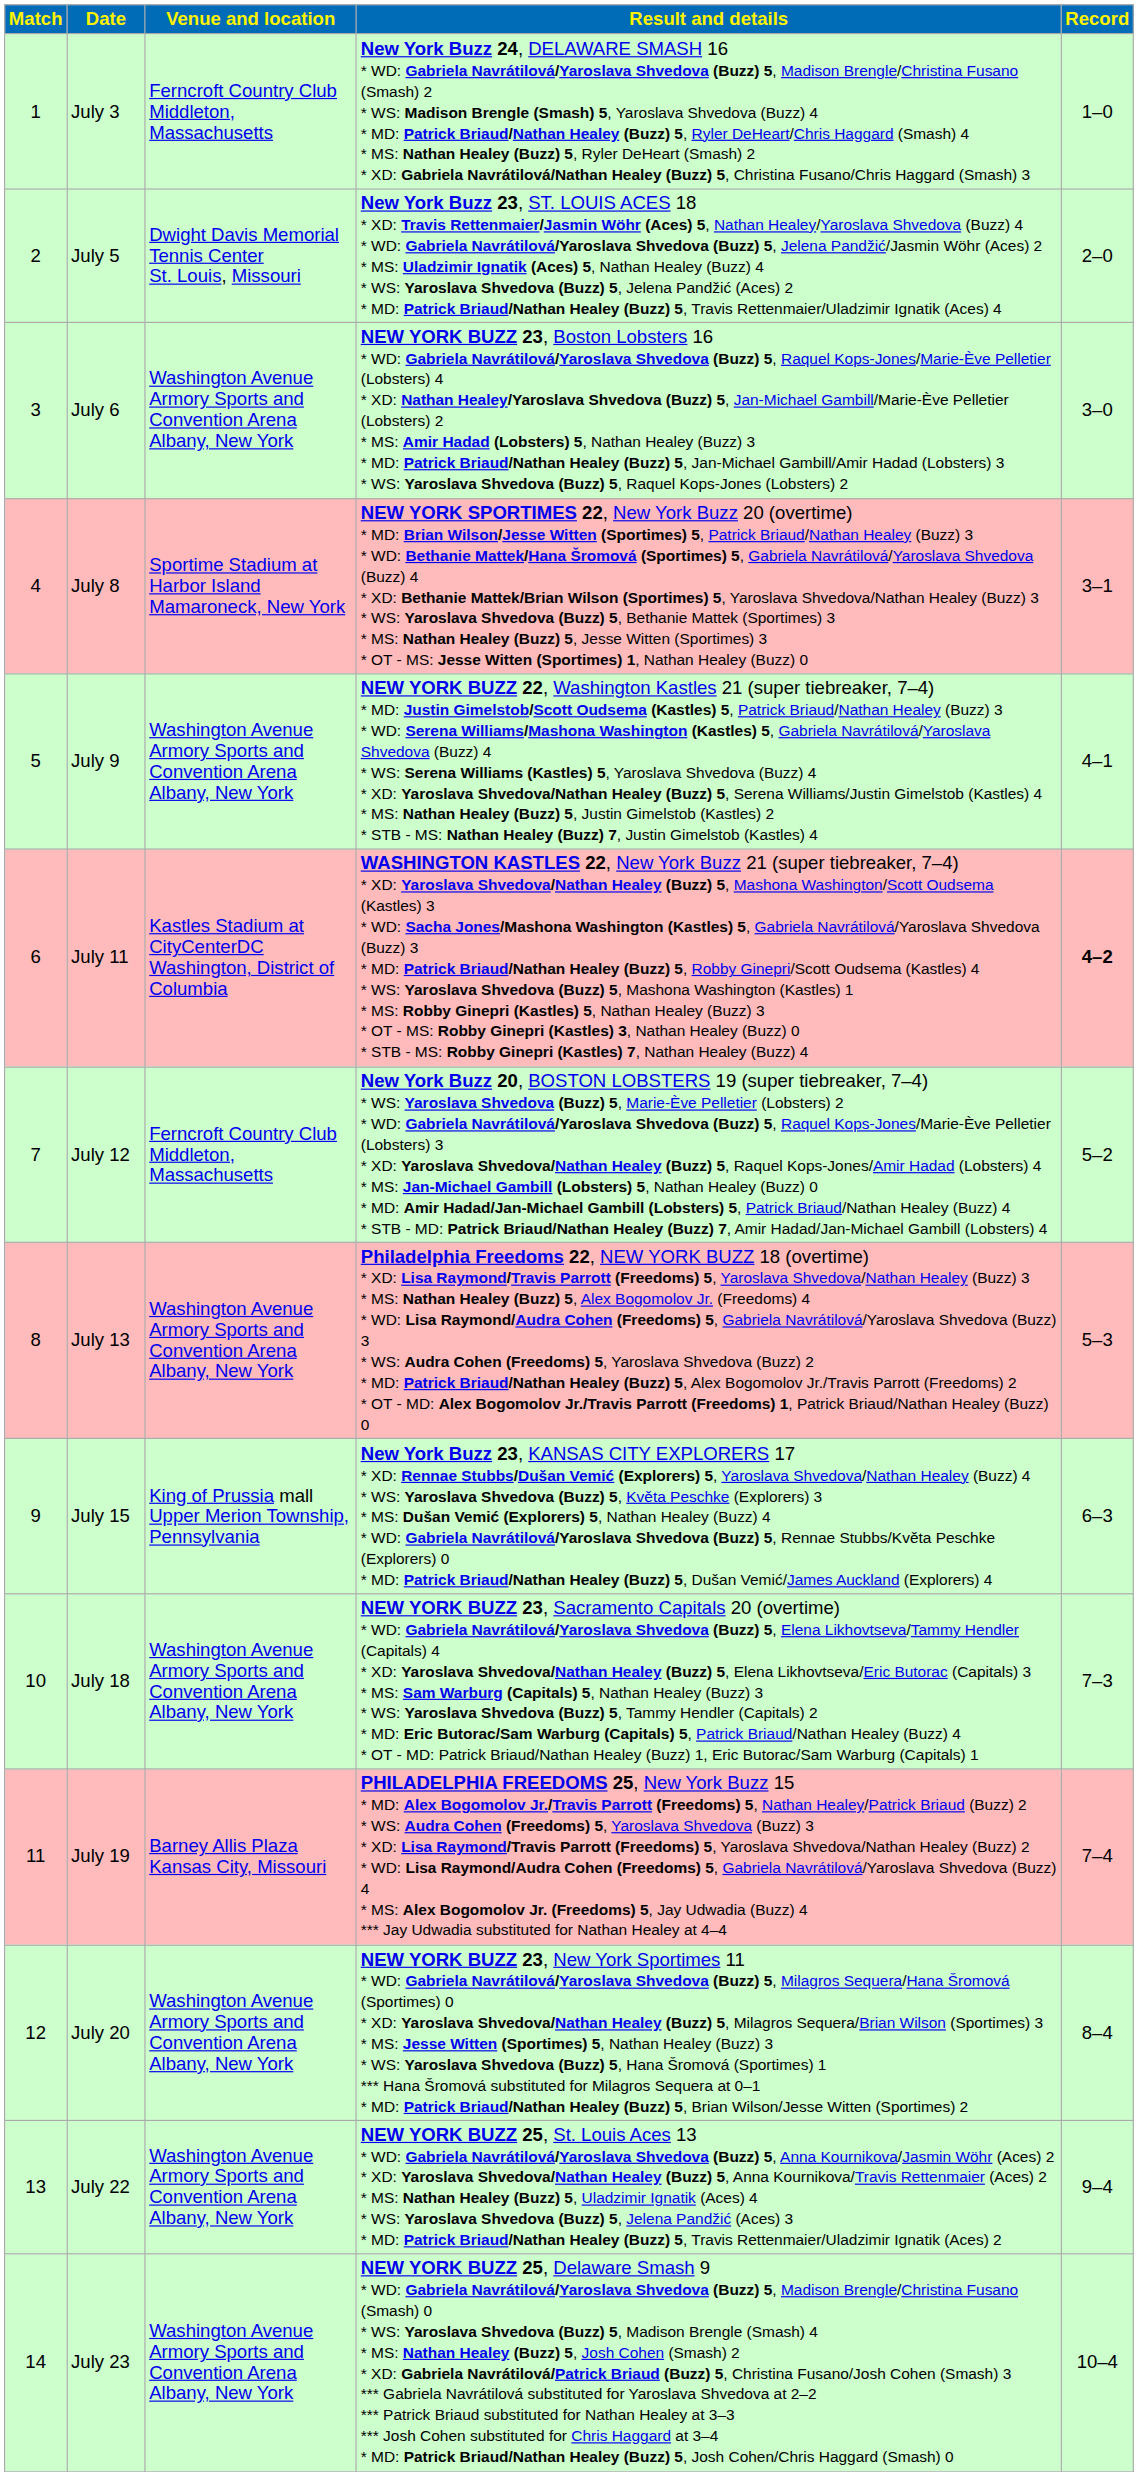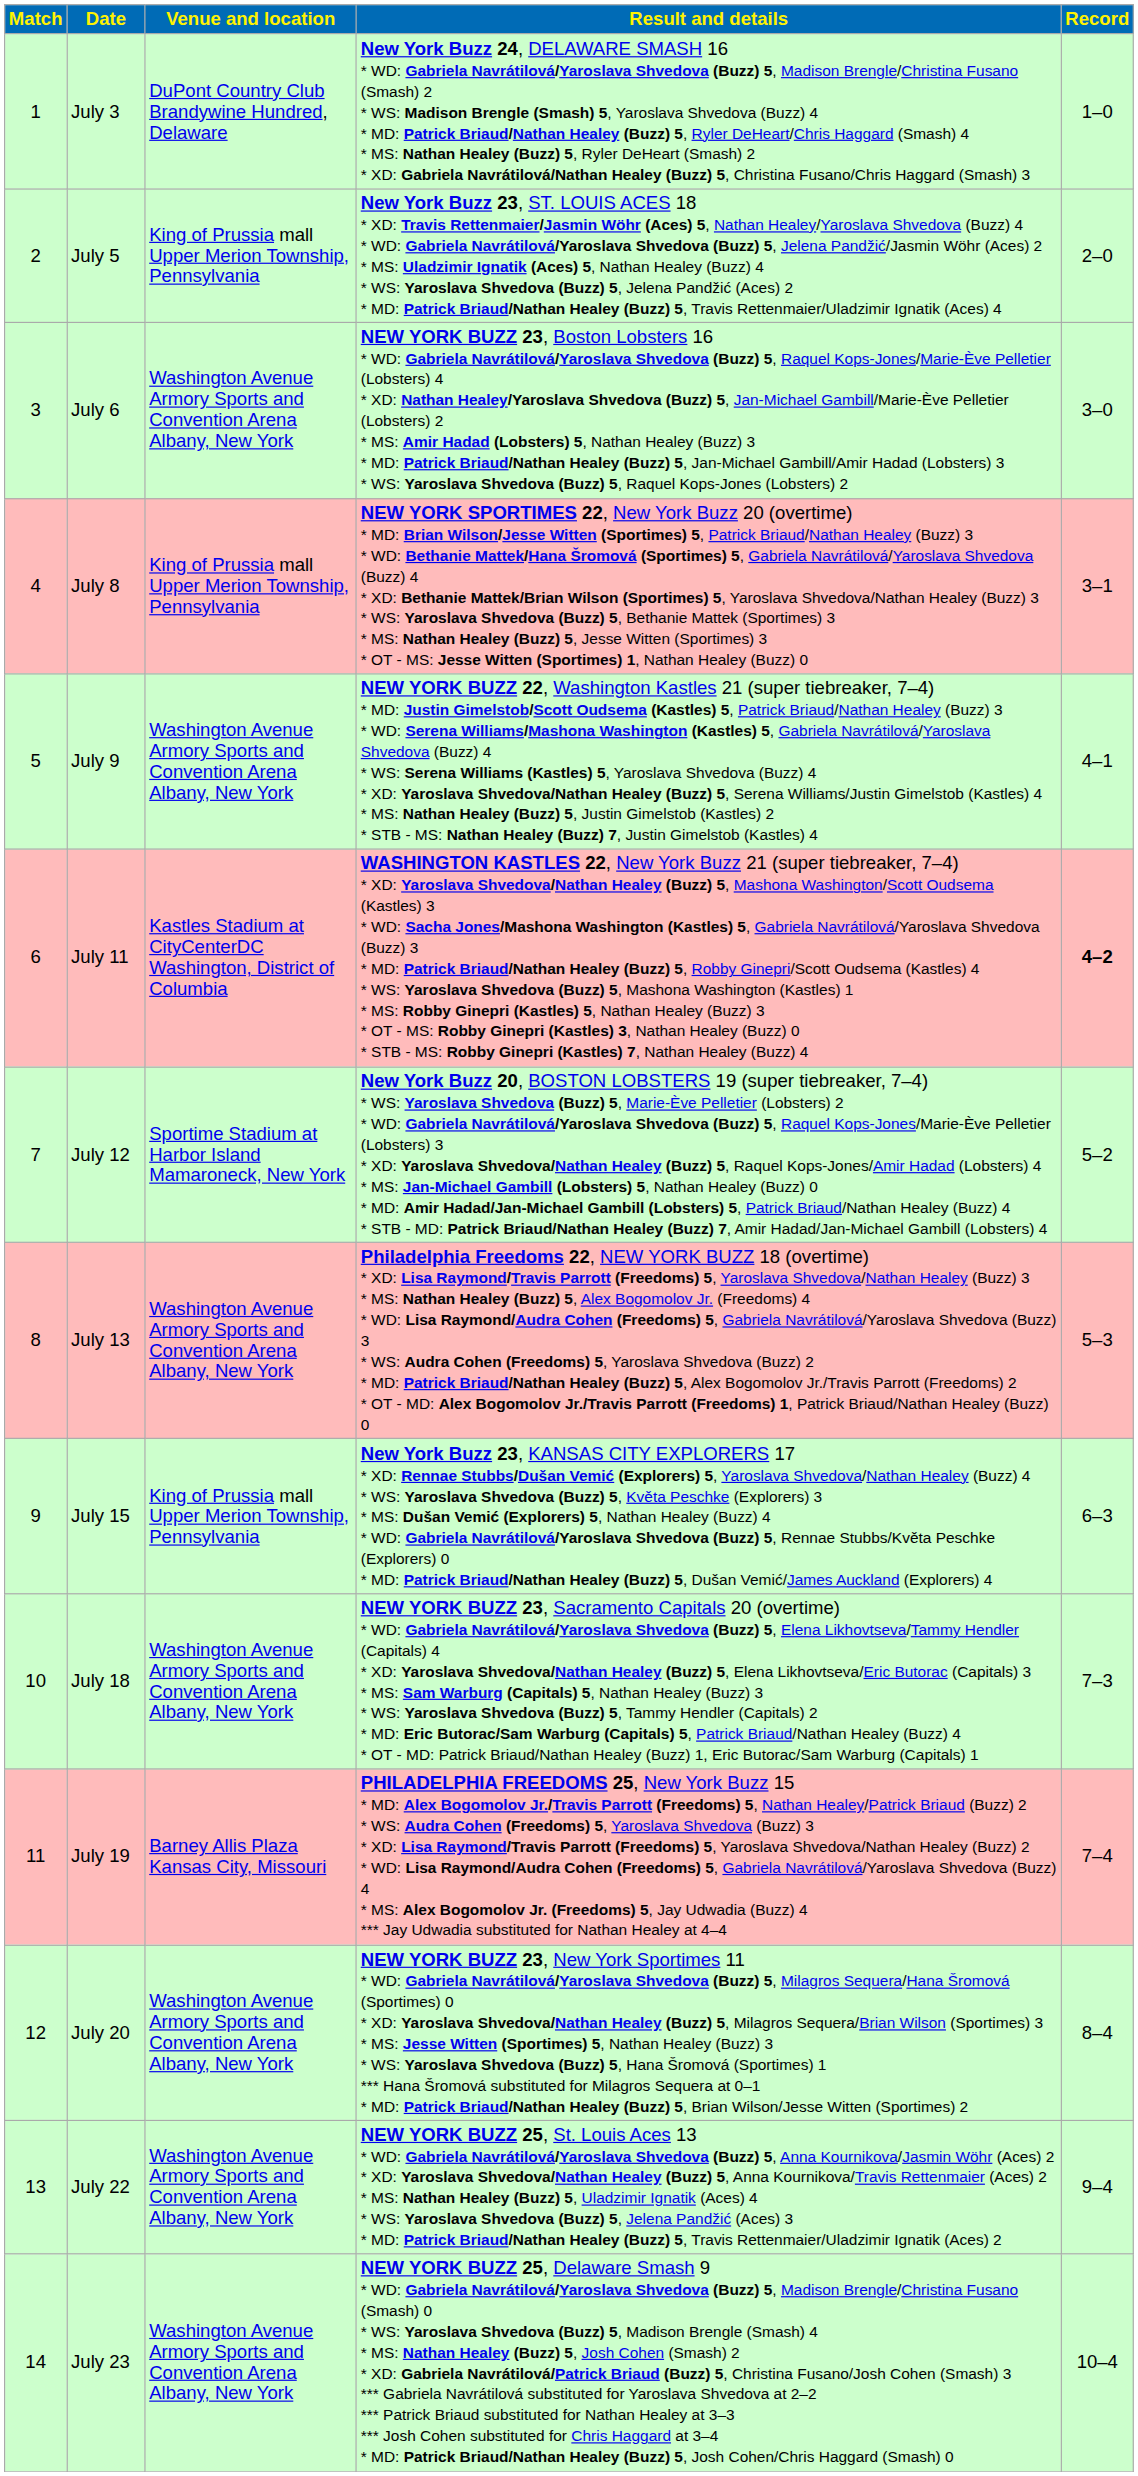July 3 | Venue and location: Ferncroft Country Club Middleton, Massachusetts -> DuPont Country Club Brandywine Hundred, Delaware
July 5 | Venue and location: Dwight Davis Memorial Tennis Center St. Louis, Missouri -> King of Prussia mall Upper Merion Township, Pennsylvania
July 8 | Venue and location: Sportime Stadium at Harbor Island Mamaroneck, New York -> King of Prussia mall Upper Merion Township, Pennsylvania
July 12 | Venue and location: Ferncroft Country Club Middleton, Massachusetts -> Sportime Stadium at Harbor Island Mamaroneck, New York
